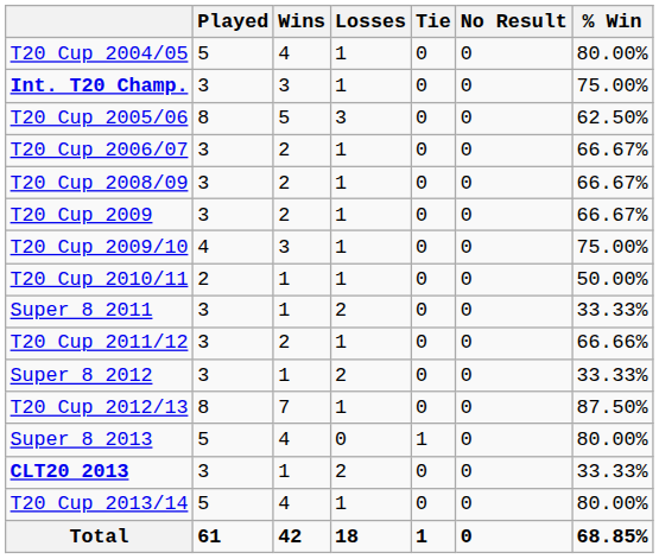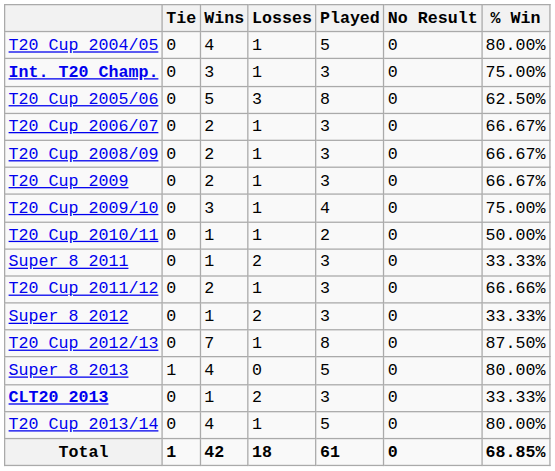columns swapped: Played <-> Tie
